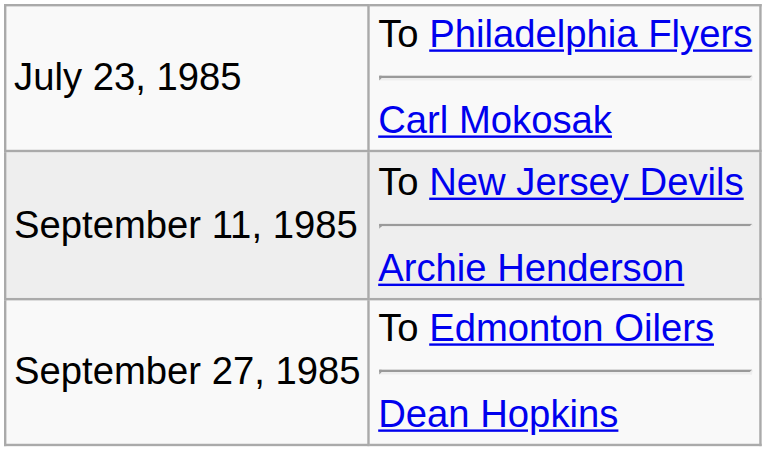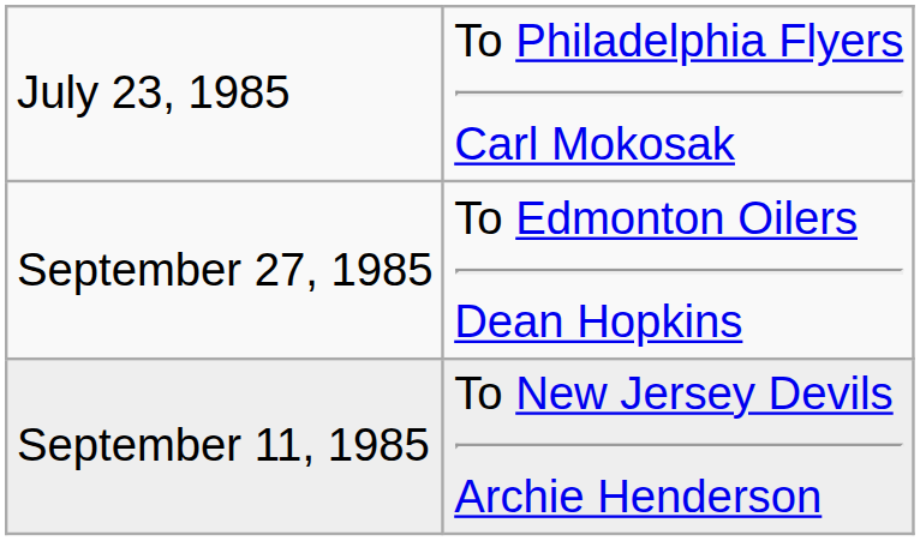rows swapped: September 11, 1985 <-> September 27, 1985
